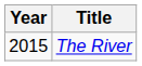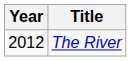The River | Year: 2015 -> 2012
